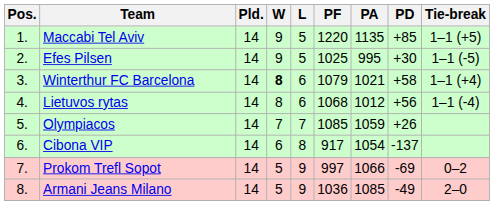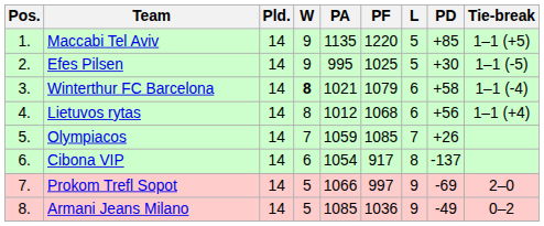columns swapped: L <-> PA
Winterthur FC Barcelona | Tie-break: 1–1 (+4) -> 1–1 (-4)
Lietuvos rytas | Tie-break: 1–1 (-4) -> 1–1 (+4)
Prokom Trefl Sopot | Tie-break: 0–2 -> 2–0
Armani Jeans Milano | Tie-break: 2–0 -> 0–2
